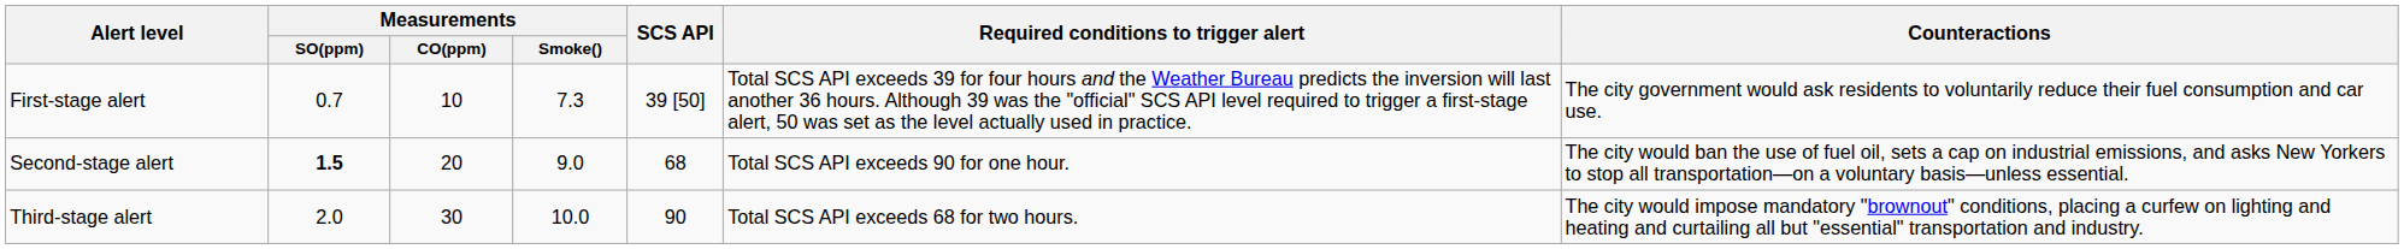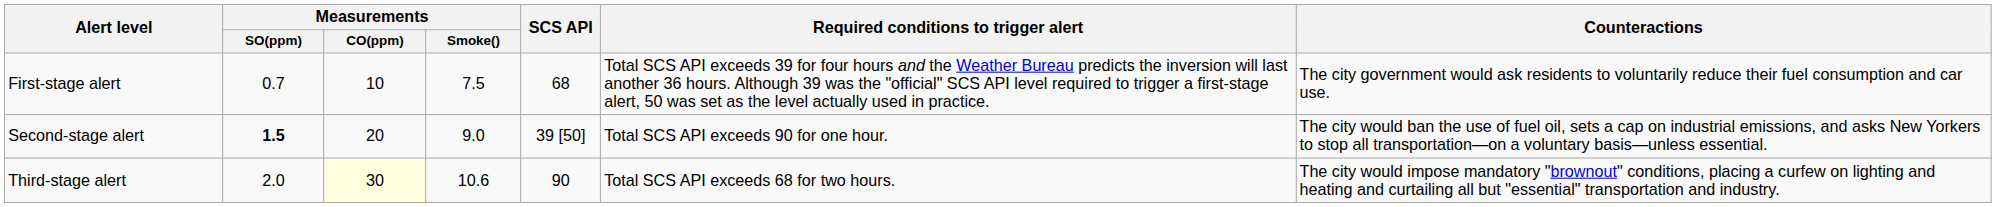First-stage alert | Measurements / Smoke(): 7.3 -> 7.5
First-stage alert | SCS API: 39 [50] -> 68
Second-stage alert | SCS API: 68 -> 39 [50]
Third-stage alert | Measurements / CO(ppm): no background -> lightyellow background
Third-stage alert | Measurements / Smoke(): 10.0 -> 10.6
